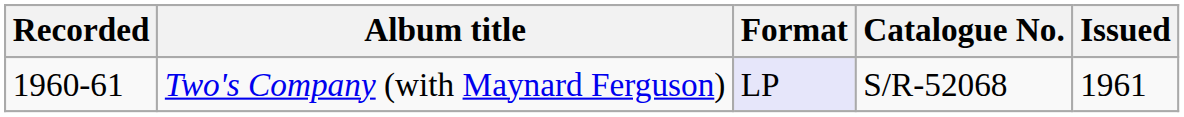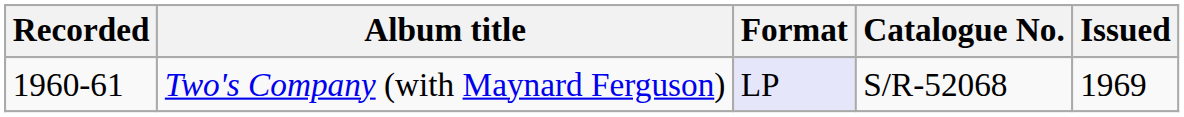Two's Company (with Maynard Ferguson) | Issued: 1961 -> 1969
